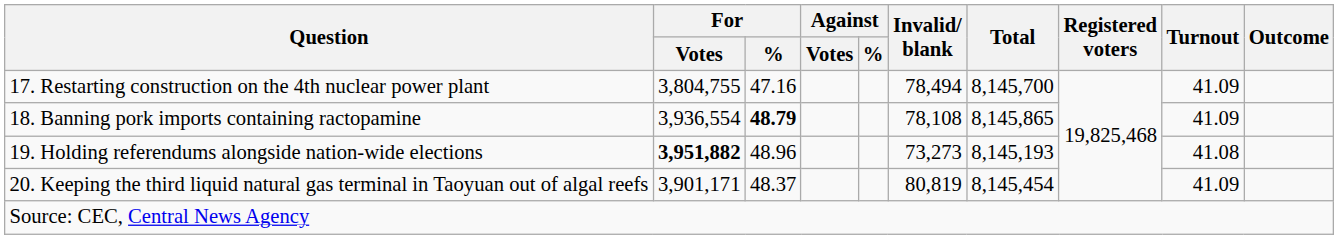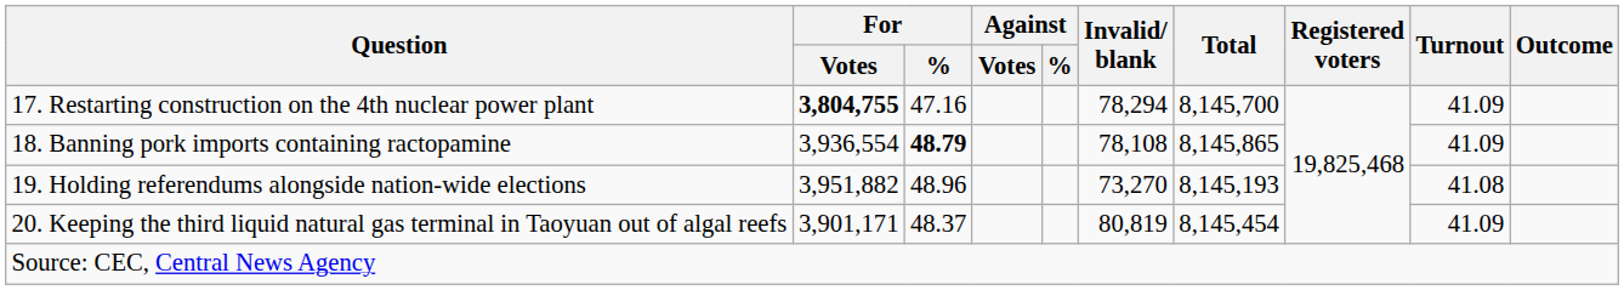17. Restarting construction on the 4th nuclear power plant | For / Votes: normal -> bold
17. Restarting construction on the 4th nuclear power plant | Invalid/ blank: 78,494 -> 78,294
19. Holding referendums alongside nation-wide elections | For / Votes: bold -> normal
19. Holding referendums alongside nation-wide elections | Invalid/ blank: 73,273 -> 73,270
